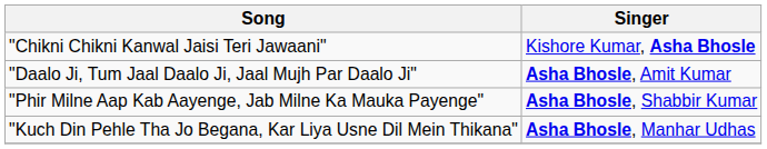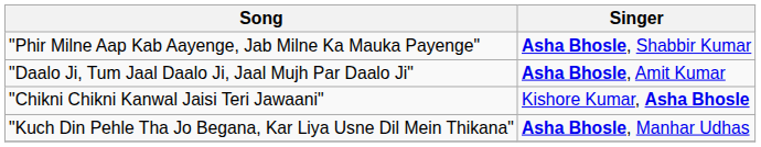rows swapped: "Chikni Chikni Kanwal Jaisi Teri Jawaani" <-> "Phir Milne Aap Kab Aayenge, Jab Milne Ka Mauka Payenge"
